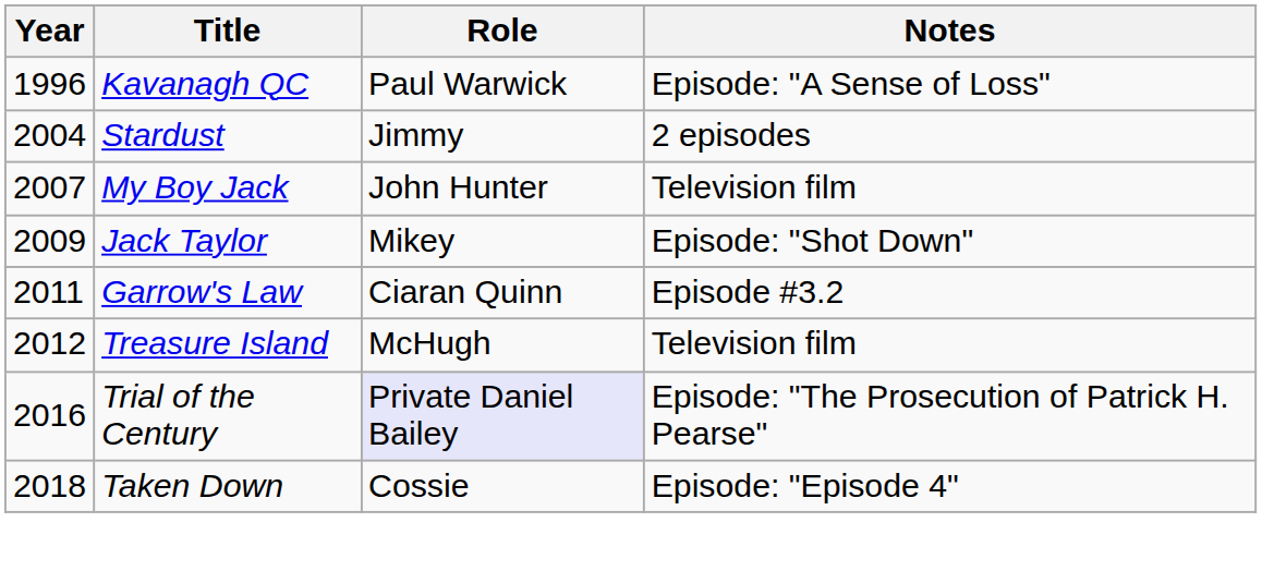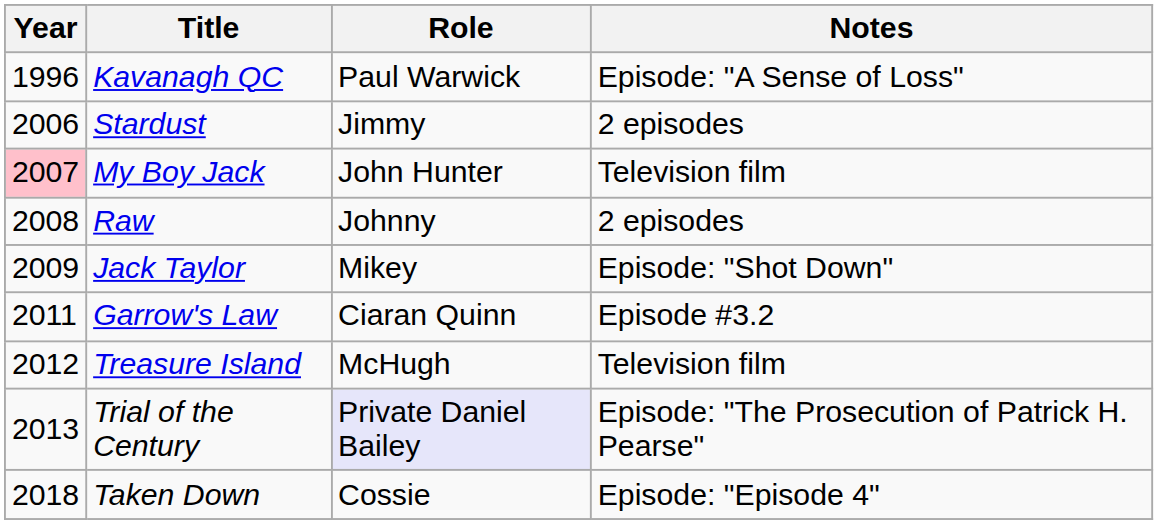Stardust | Year: 2004 -> 2006
My Boy Jack | Year: no background -> pink background
+ row: 2008 | Raw | Johnny | 2 episodes
Trial of the Century | Year: 2016 -> 2013
